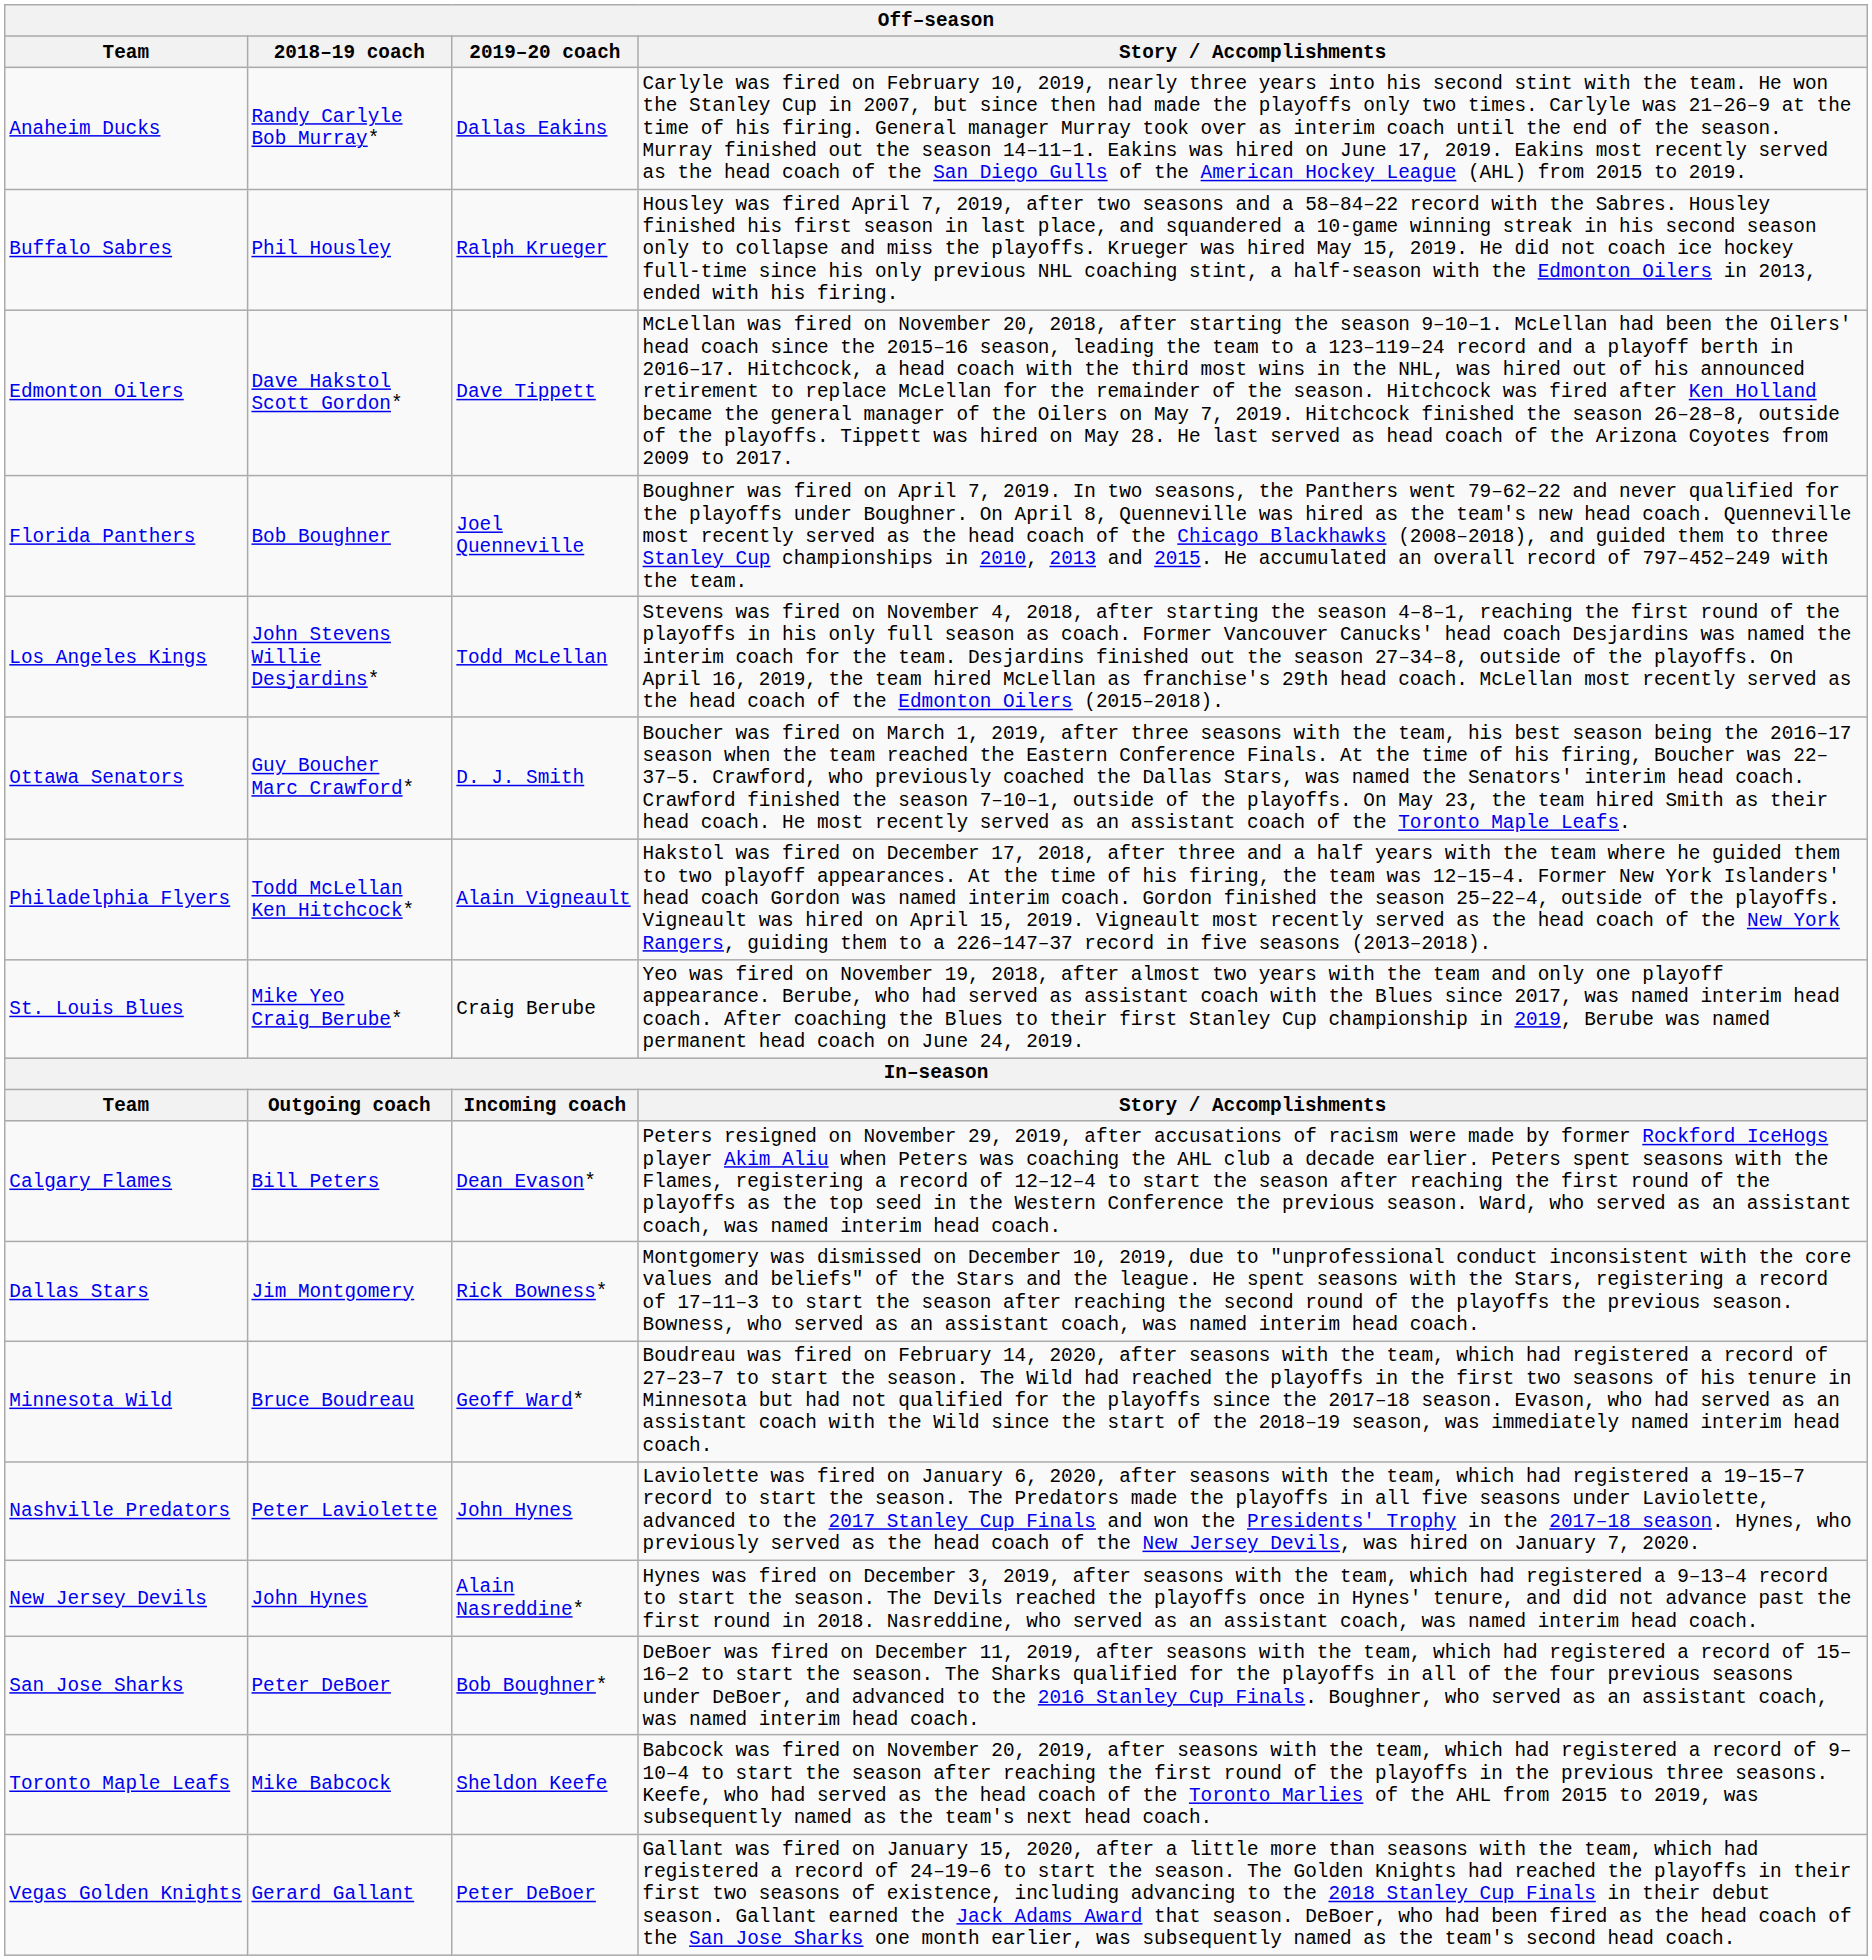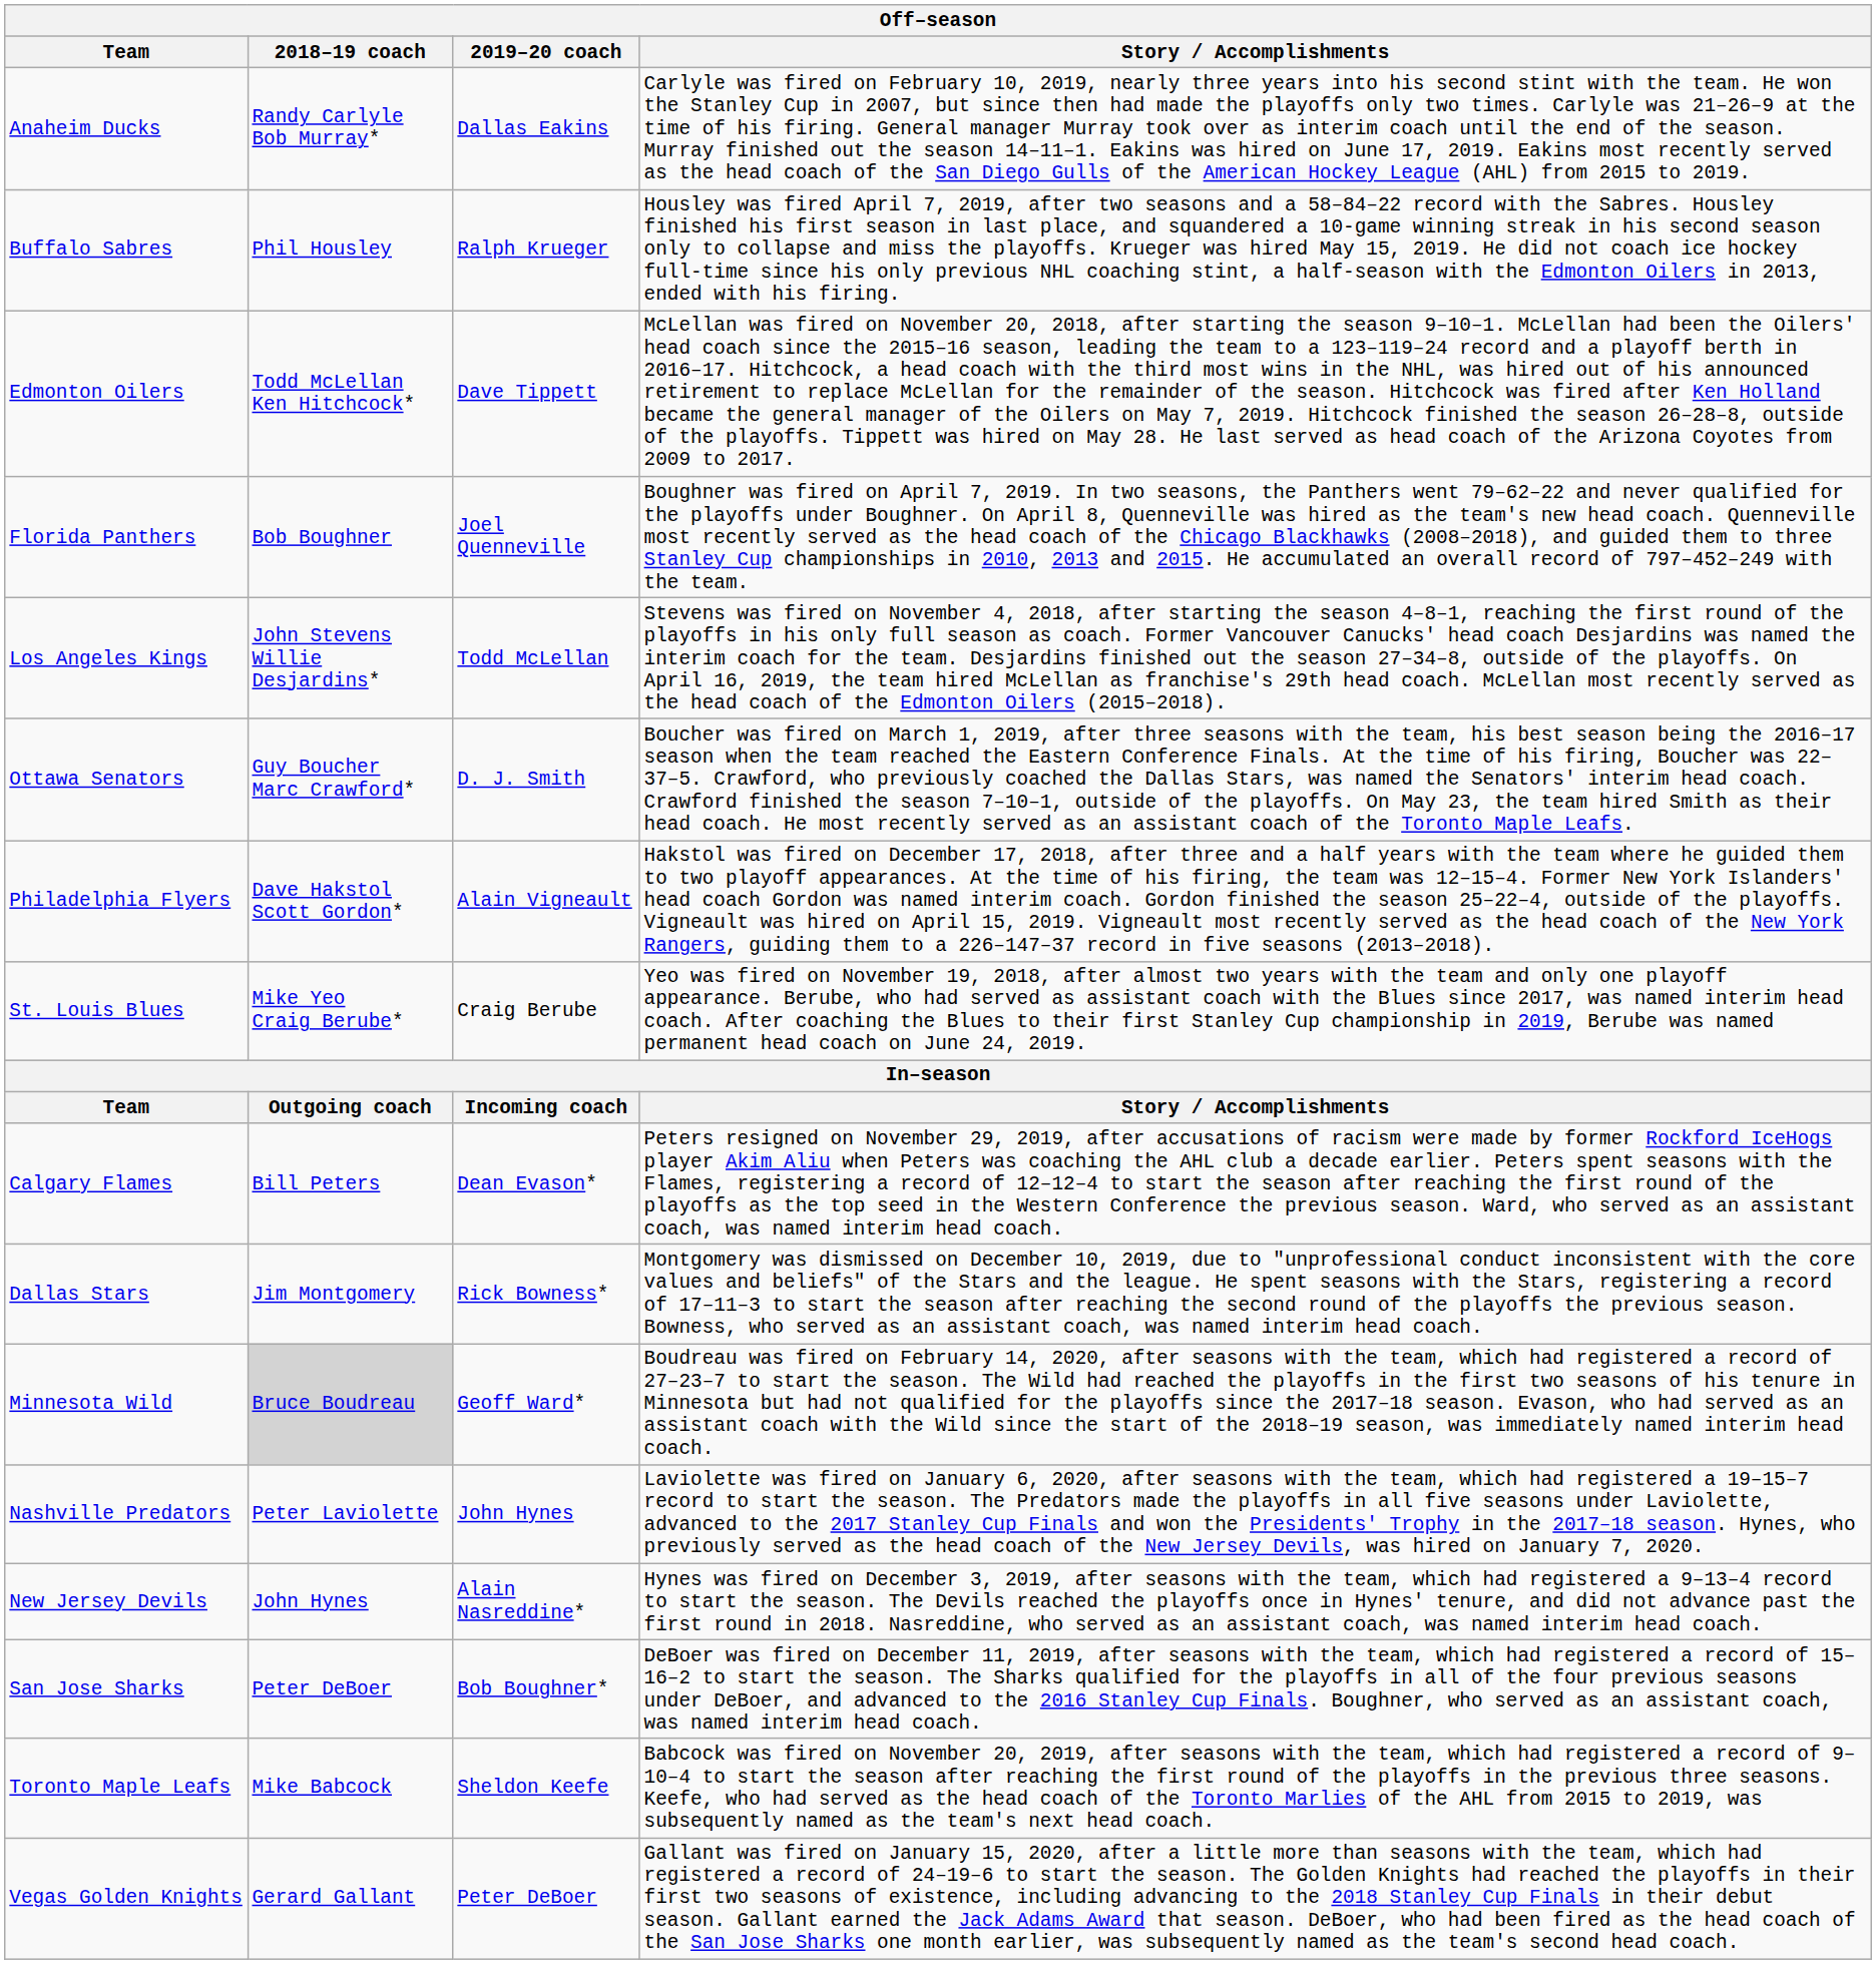Edmonton Oilers | 2018–19 coach: Dave Hakstol Scott Gordon* -> Todd McLellan Ken Hitchcock*
Philadelphia Flyers | 2018–19 coach: Todd McLellan Ken Hitchcock* -> Dave Hakstol Scott Gordon*
Minnesota Wild | 2018–19 coach: no background -> lightgrey background
